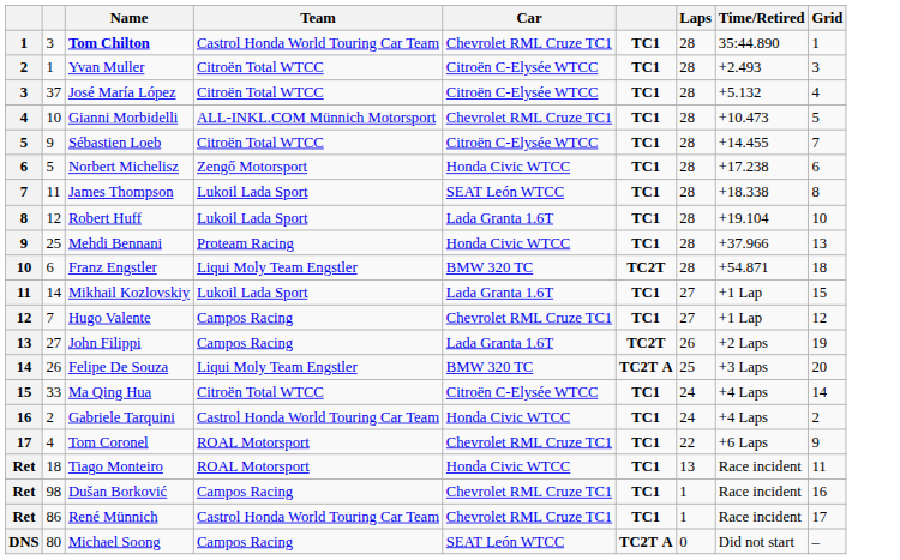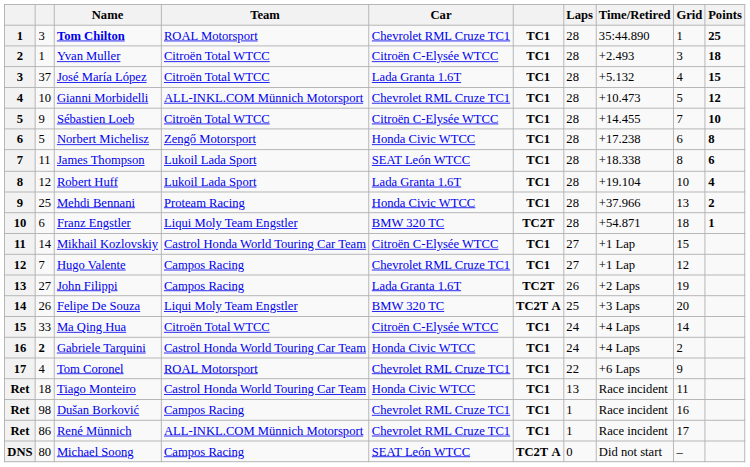+ column: Points | 25 | 18 | 15 | 12 | 10 | 8 | 6 | 4 | 2 | 1
Tom Chilton | Team: Castrol Honda World Touring Car Team -> ROAL Motorsport
José María López | Car: Citroën C-Elysée WTCC -> Lada Granta 1.6T
Mikhail Kozlovskiy | Team: Lukoil Lada Sport -> Castrol Honda World Touring Car Team
Mikhail Kozlovskiy | Car: Lada Granta 1.6T -> Citroën C-Elysée WTCC
Gabriele Tarquini | column 2: normal -> bold
Tiago Monteiro | Team: ROAL Motorsport -> Castrol Honda World Touring Car Team
René Münnich | Team: Castrol Honda World Touring Car Team -> ALL-INKL.COM Münnich Motorsport
